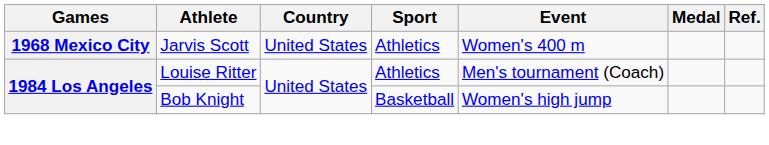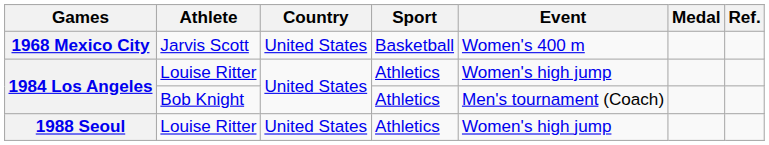1968 Mexico City | Sport: Athletics -> Basketball
1984 Los Angeles / Louise Ritter | Event: Men's tournament (Coach) -> Women's high jump
1984 Los Angeles / Bob Knight | Sport: Basketball -> Athletics
1984 Los Angeles / Bob Knight | Event: Women's high jump -> Men's tournament (Coach)
+ row: 1988 Seoul | Louise Ritter | United States | Athletics | Women's high jump
